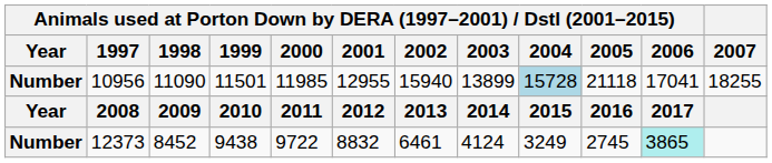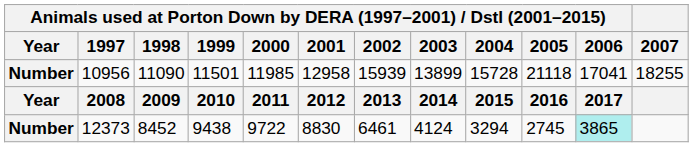10956 | column 6: 12955 -> 12958
10956 | column 7: 15940 -> 15939
10956 | column 9: lightblue background -> no background
12373 | column 6: 8832 -> 8830
12373 | column 9: 3249 -> 3294
